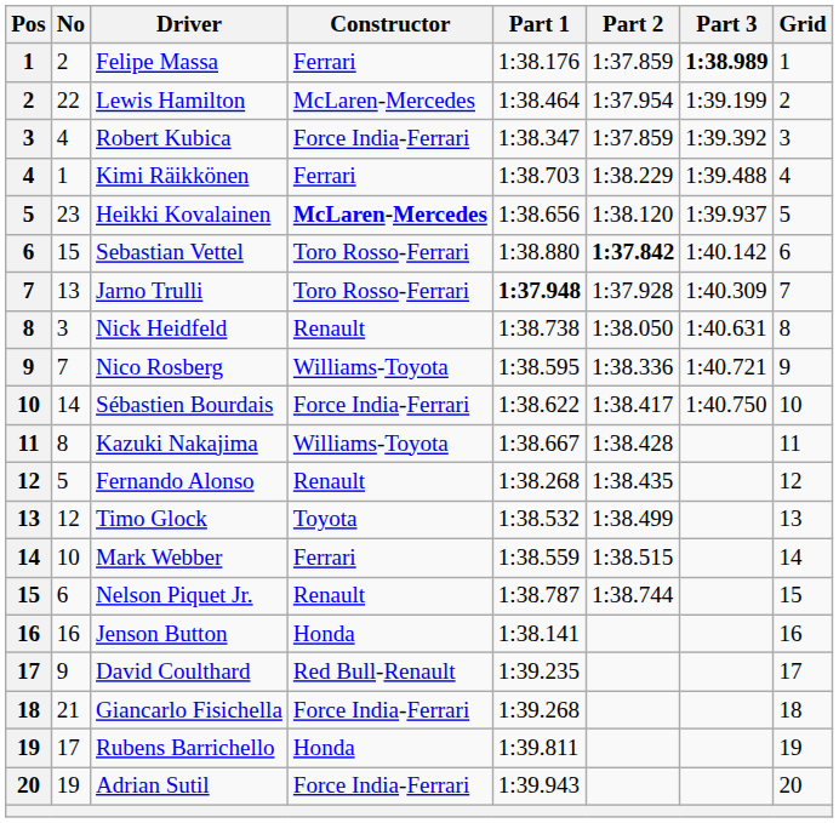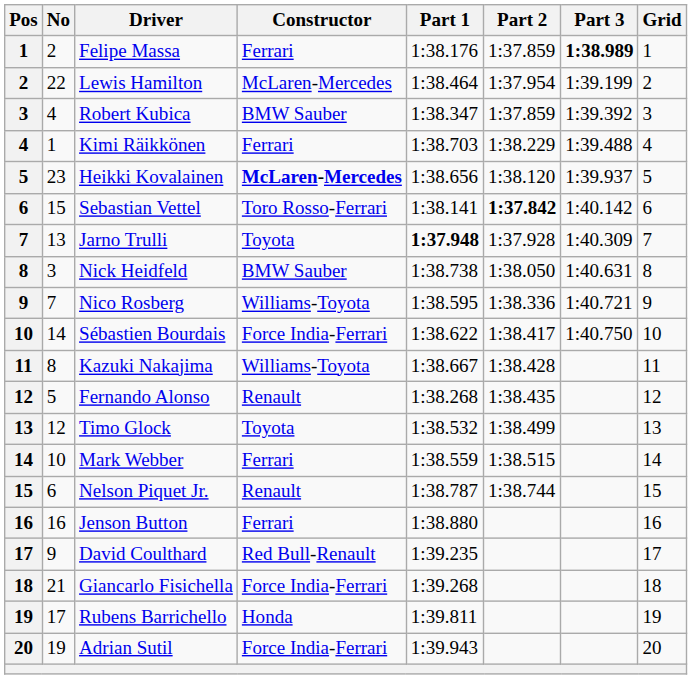Robert Kubica | Constructor: Force India-Ferrari -> BMW Sauber
Sebastian Vettel | Part 1: 1:38.880 -> 1:38.141
Jarno Trulli | Constructor: Toro Rosso-Ferrari -> Toyota
Nick Heidfeld | Constructor: Renault -> BMW Sauber
Jenson Button | Constructor: Honda -> Ferrari
Jenson Button | Part 1: 1:38.141 -> 1:38.880
